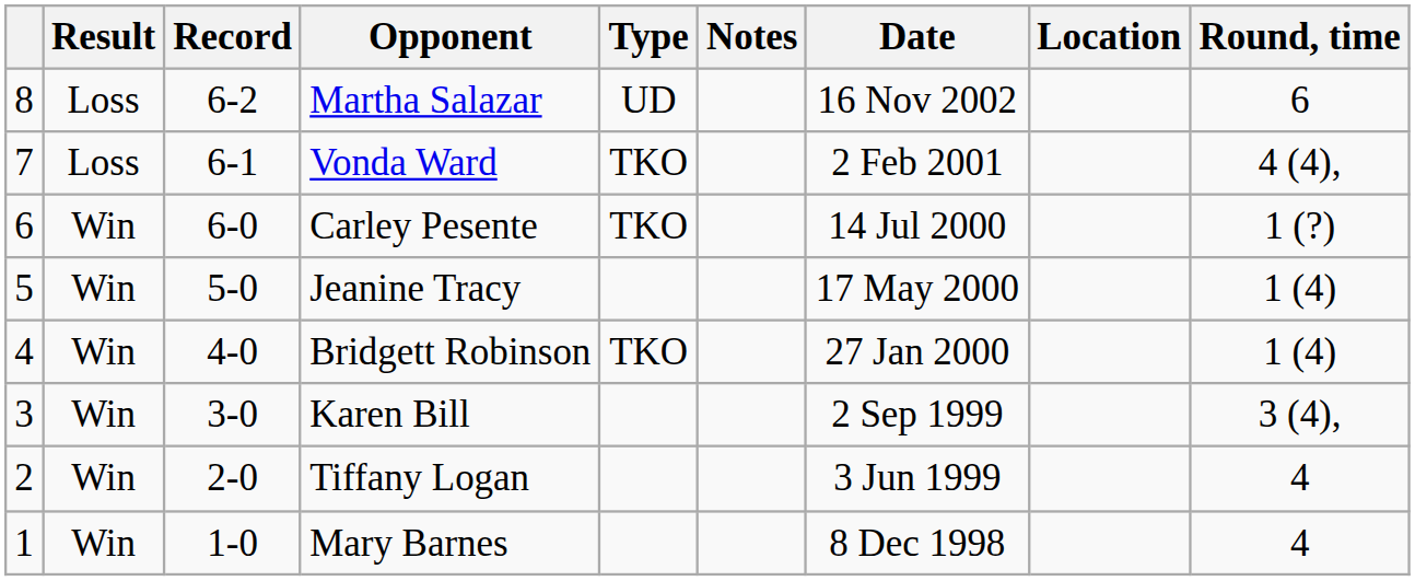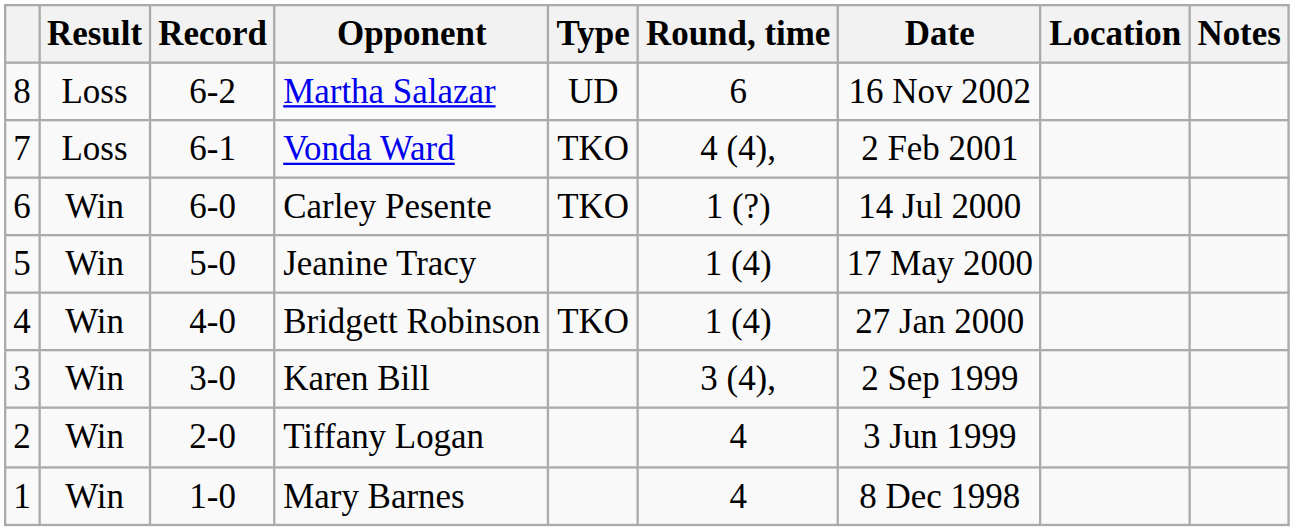columns swapped: Round, time <-> Notes
